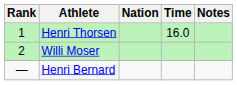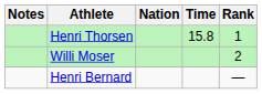columns swapped: Rank <-> Notes
Henri Thorsen | Time: 16.0 -> 15.8
